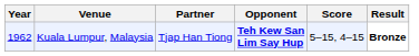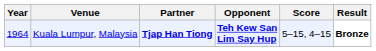Kuala Lumpur, Malaysia | Year: 1962 -> 1964
Kuala Lumpur, Malaysia | Partner: normal -> bold
